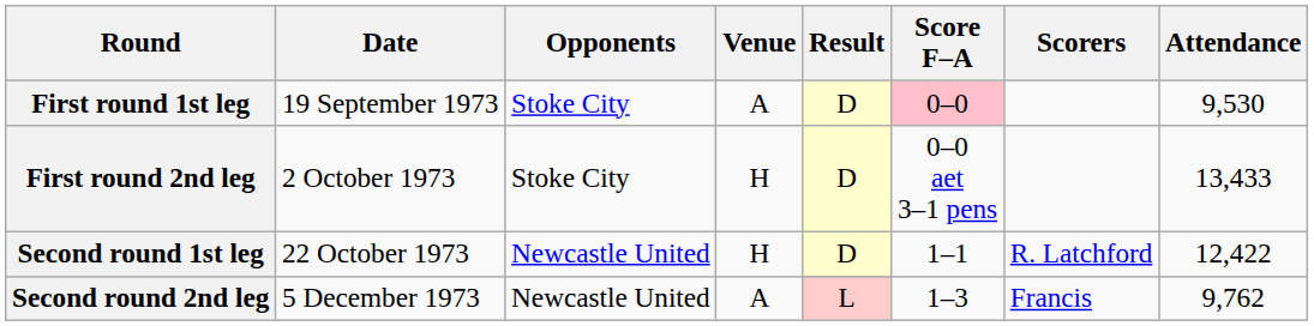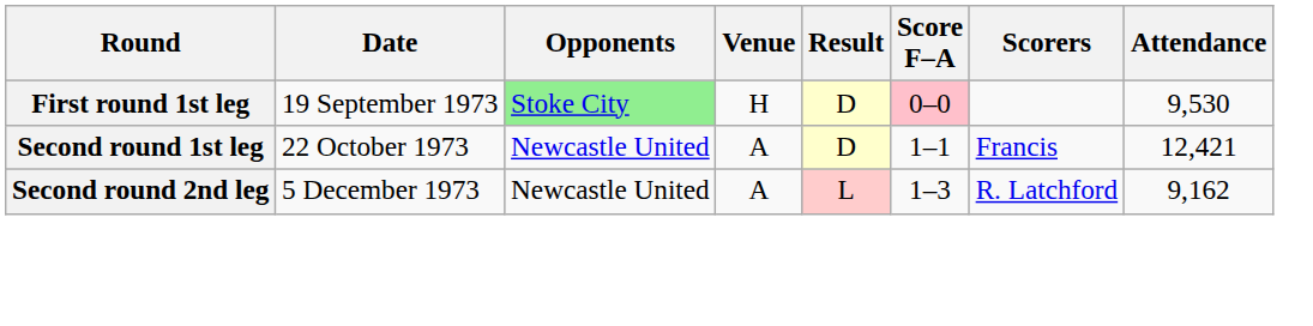First round 1st leg | Opponents: no background -> lightgreen background
First round 1st leg | Venue: A -> H
- row: First round 2nd leg | 2 October 1973 | Stoke City | H | D | 0–0 aet 3–1 pens | 13,433
Second round 1st leg | Venue: H -> A
Second round 1st leg | Scorers: R. Latchford -> Francis
Second round 1st leg | Attendance: 12,422 -> 12,421
Second round 2nd leg | Scorers: Francis -> R. Latchford
Second round 2nd leg | Attendance: 9,762 -> 9,162
